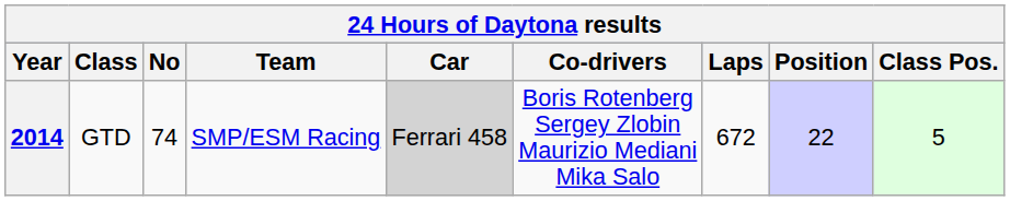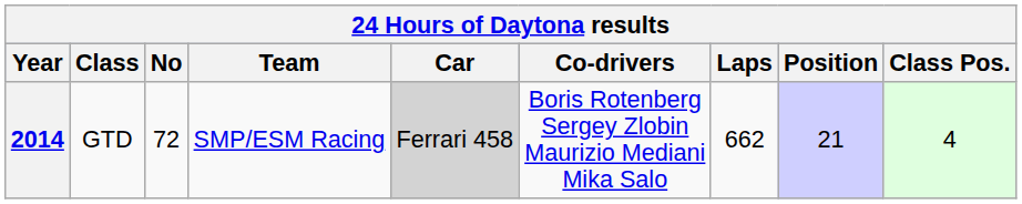2014 | No: 74 -> 72
2014 | Laps: 672 -> 662
2014 | Position: 22 -> 21
2014 | Class Pos.: 5 -> 4
